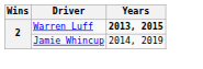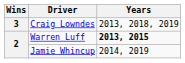+ row: 3 | Craig Lowndes | 2013, 2018, 2019
